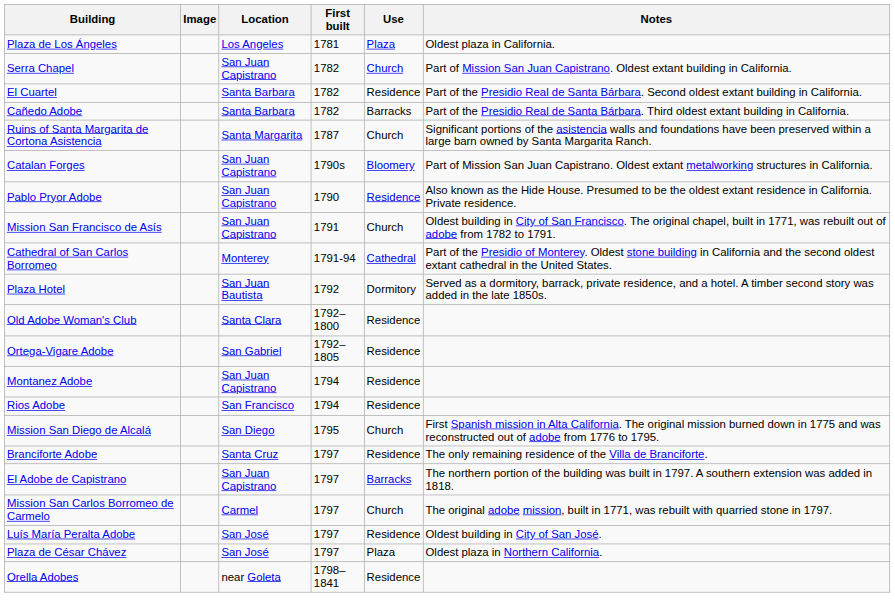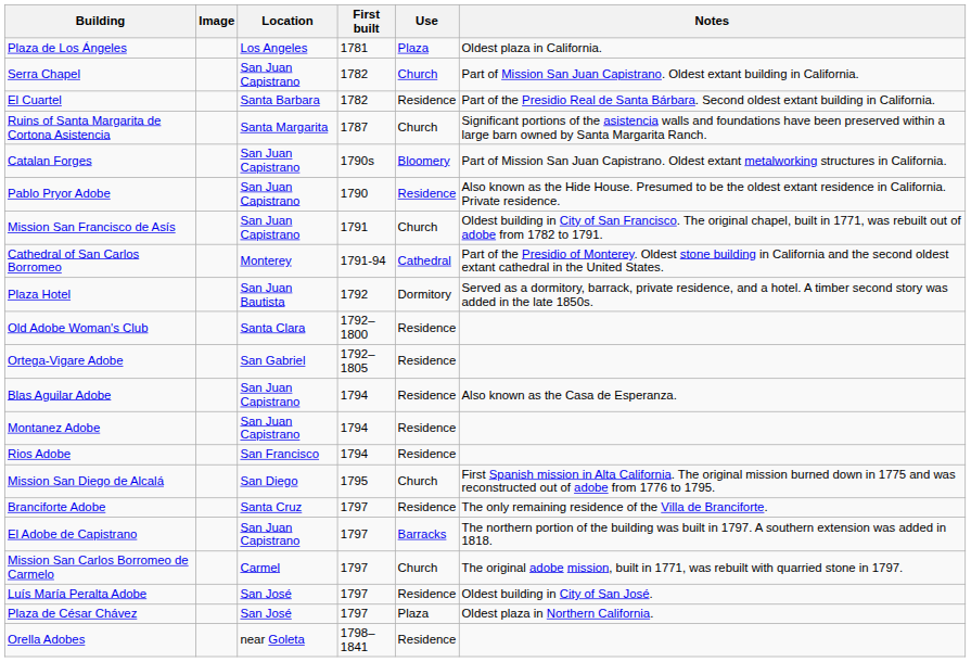- row: Cañedo Adobe | Santa Barbara | 1782 | Barracks | Part of the Presidio Real de Santa Bárbara. Third oldest extant building in California.
+ row: Blas Aguilar Adobe | San Juan Capistrano | 1794 | Residence | Also known as the Casa de Esperanza.
